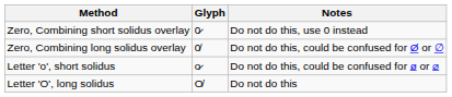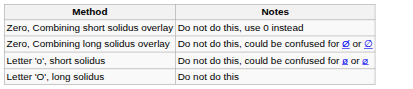- column: Glyph | 0̷ | 0̸ | o̷ | O̸
